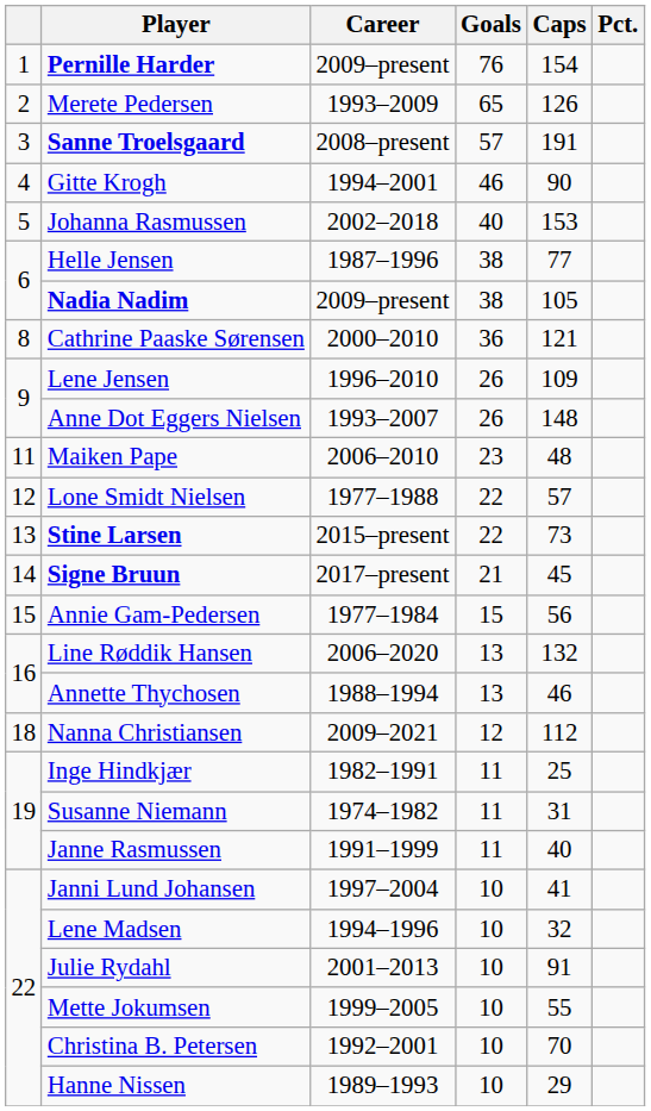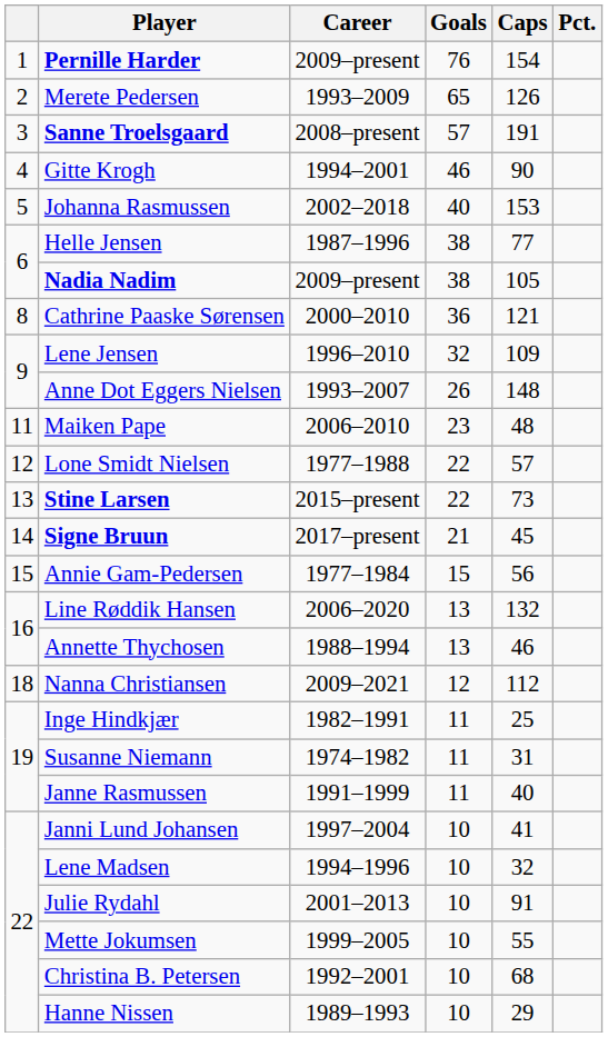Lene Jensen | Goals: 26 -> 32
Christina B. Petersen | Caps: 70 -> 68
